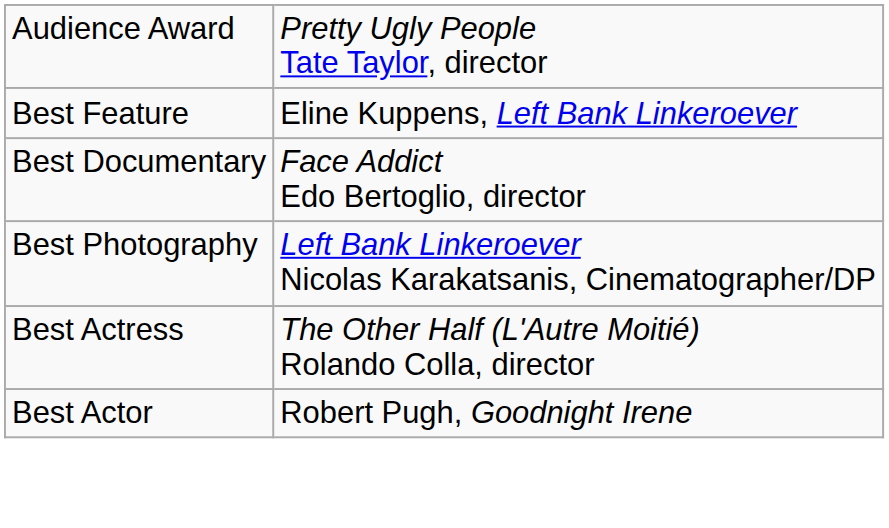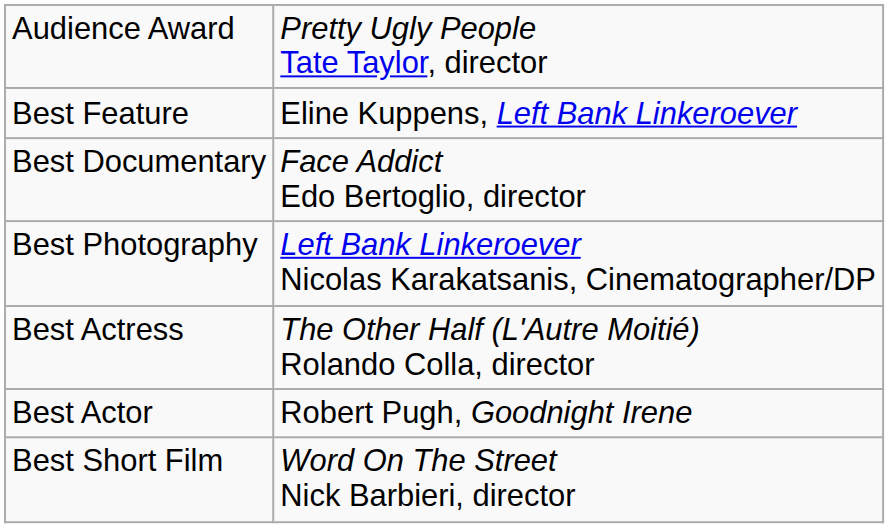+ row: Best Short Film | Word On The Street Nick Barbieri, director
